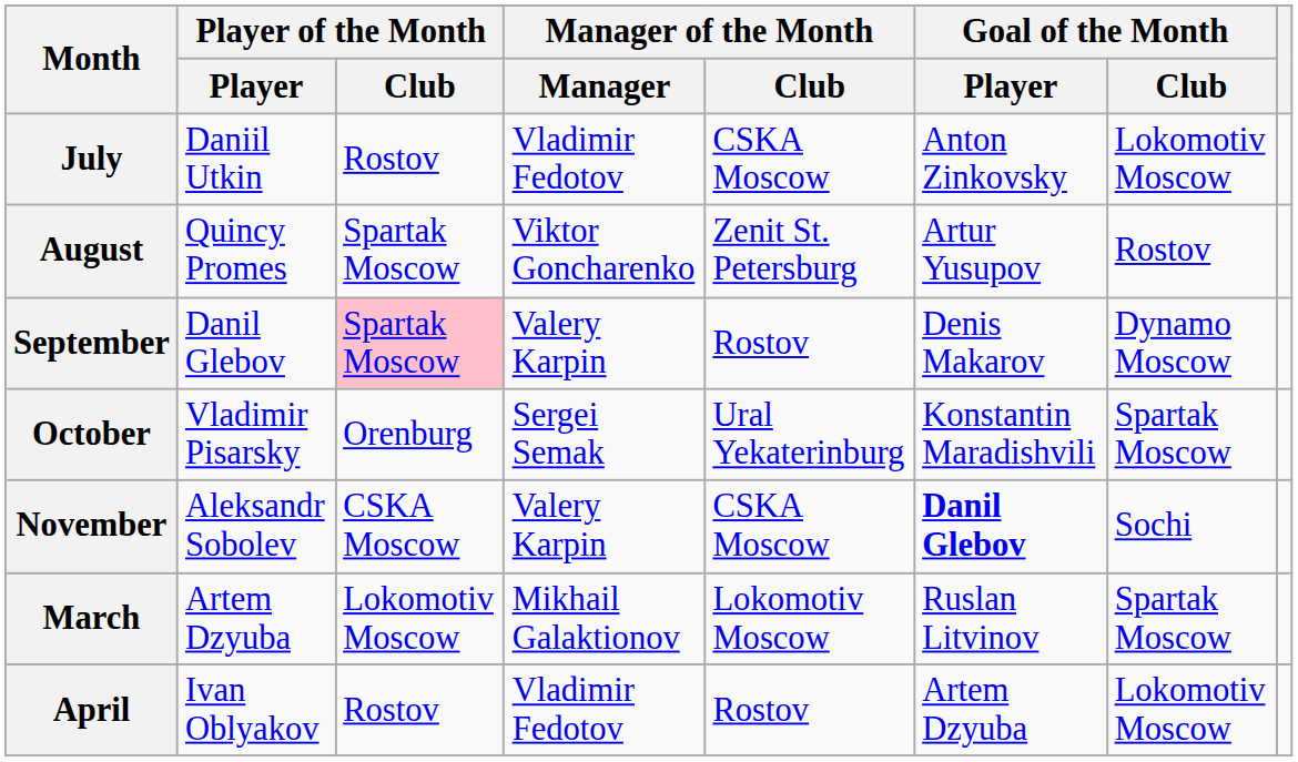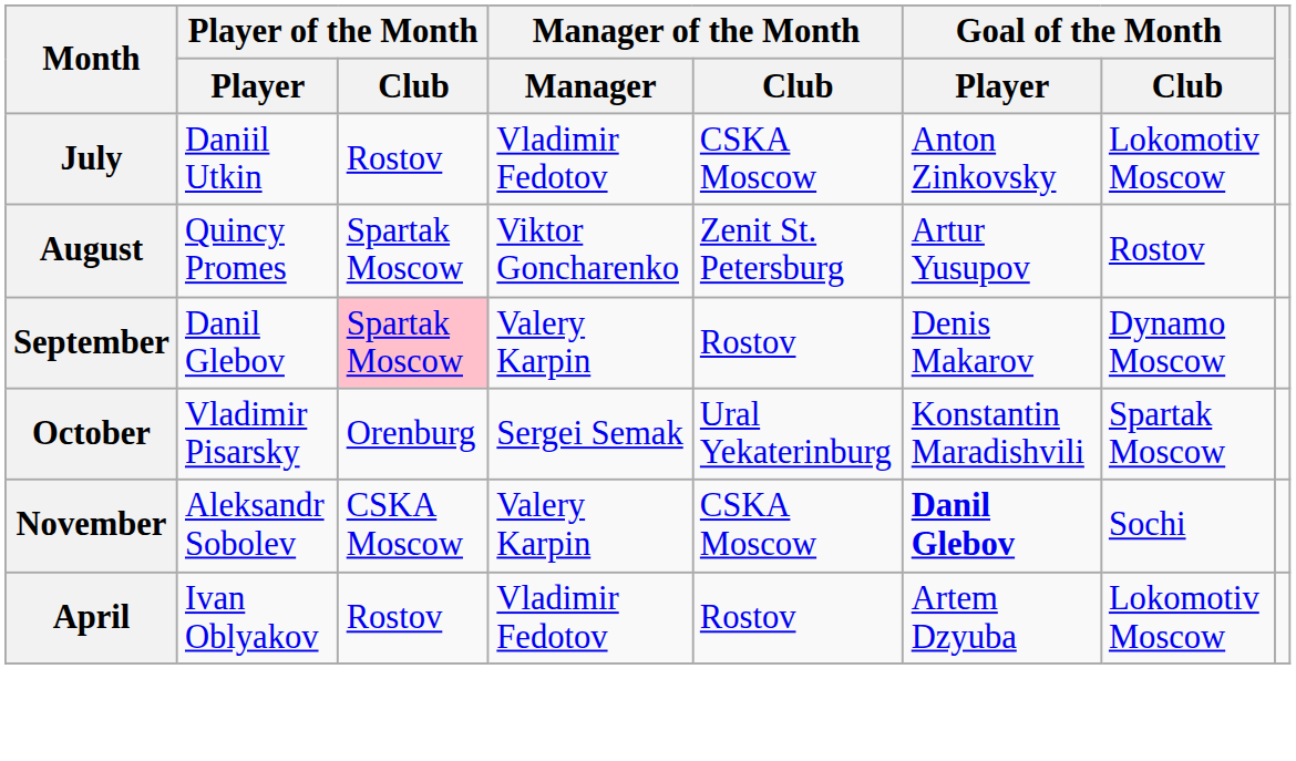- row: March | Artem Dzyuba | Lokomotiv Moscow | Mikhail Galaktionov | Lokomotiv Moscow | Ruslan Litvinov | Spartak Moscow
